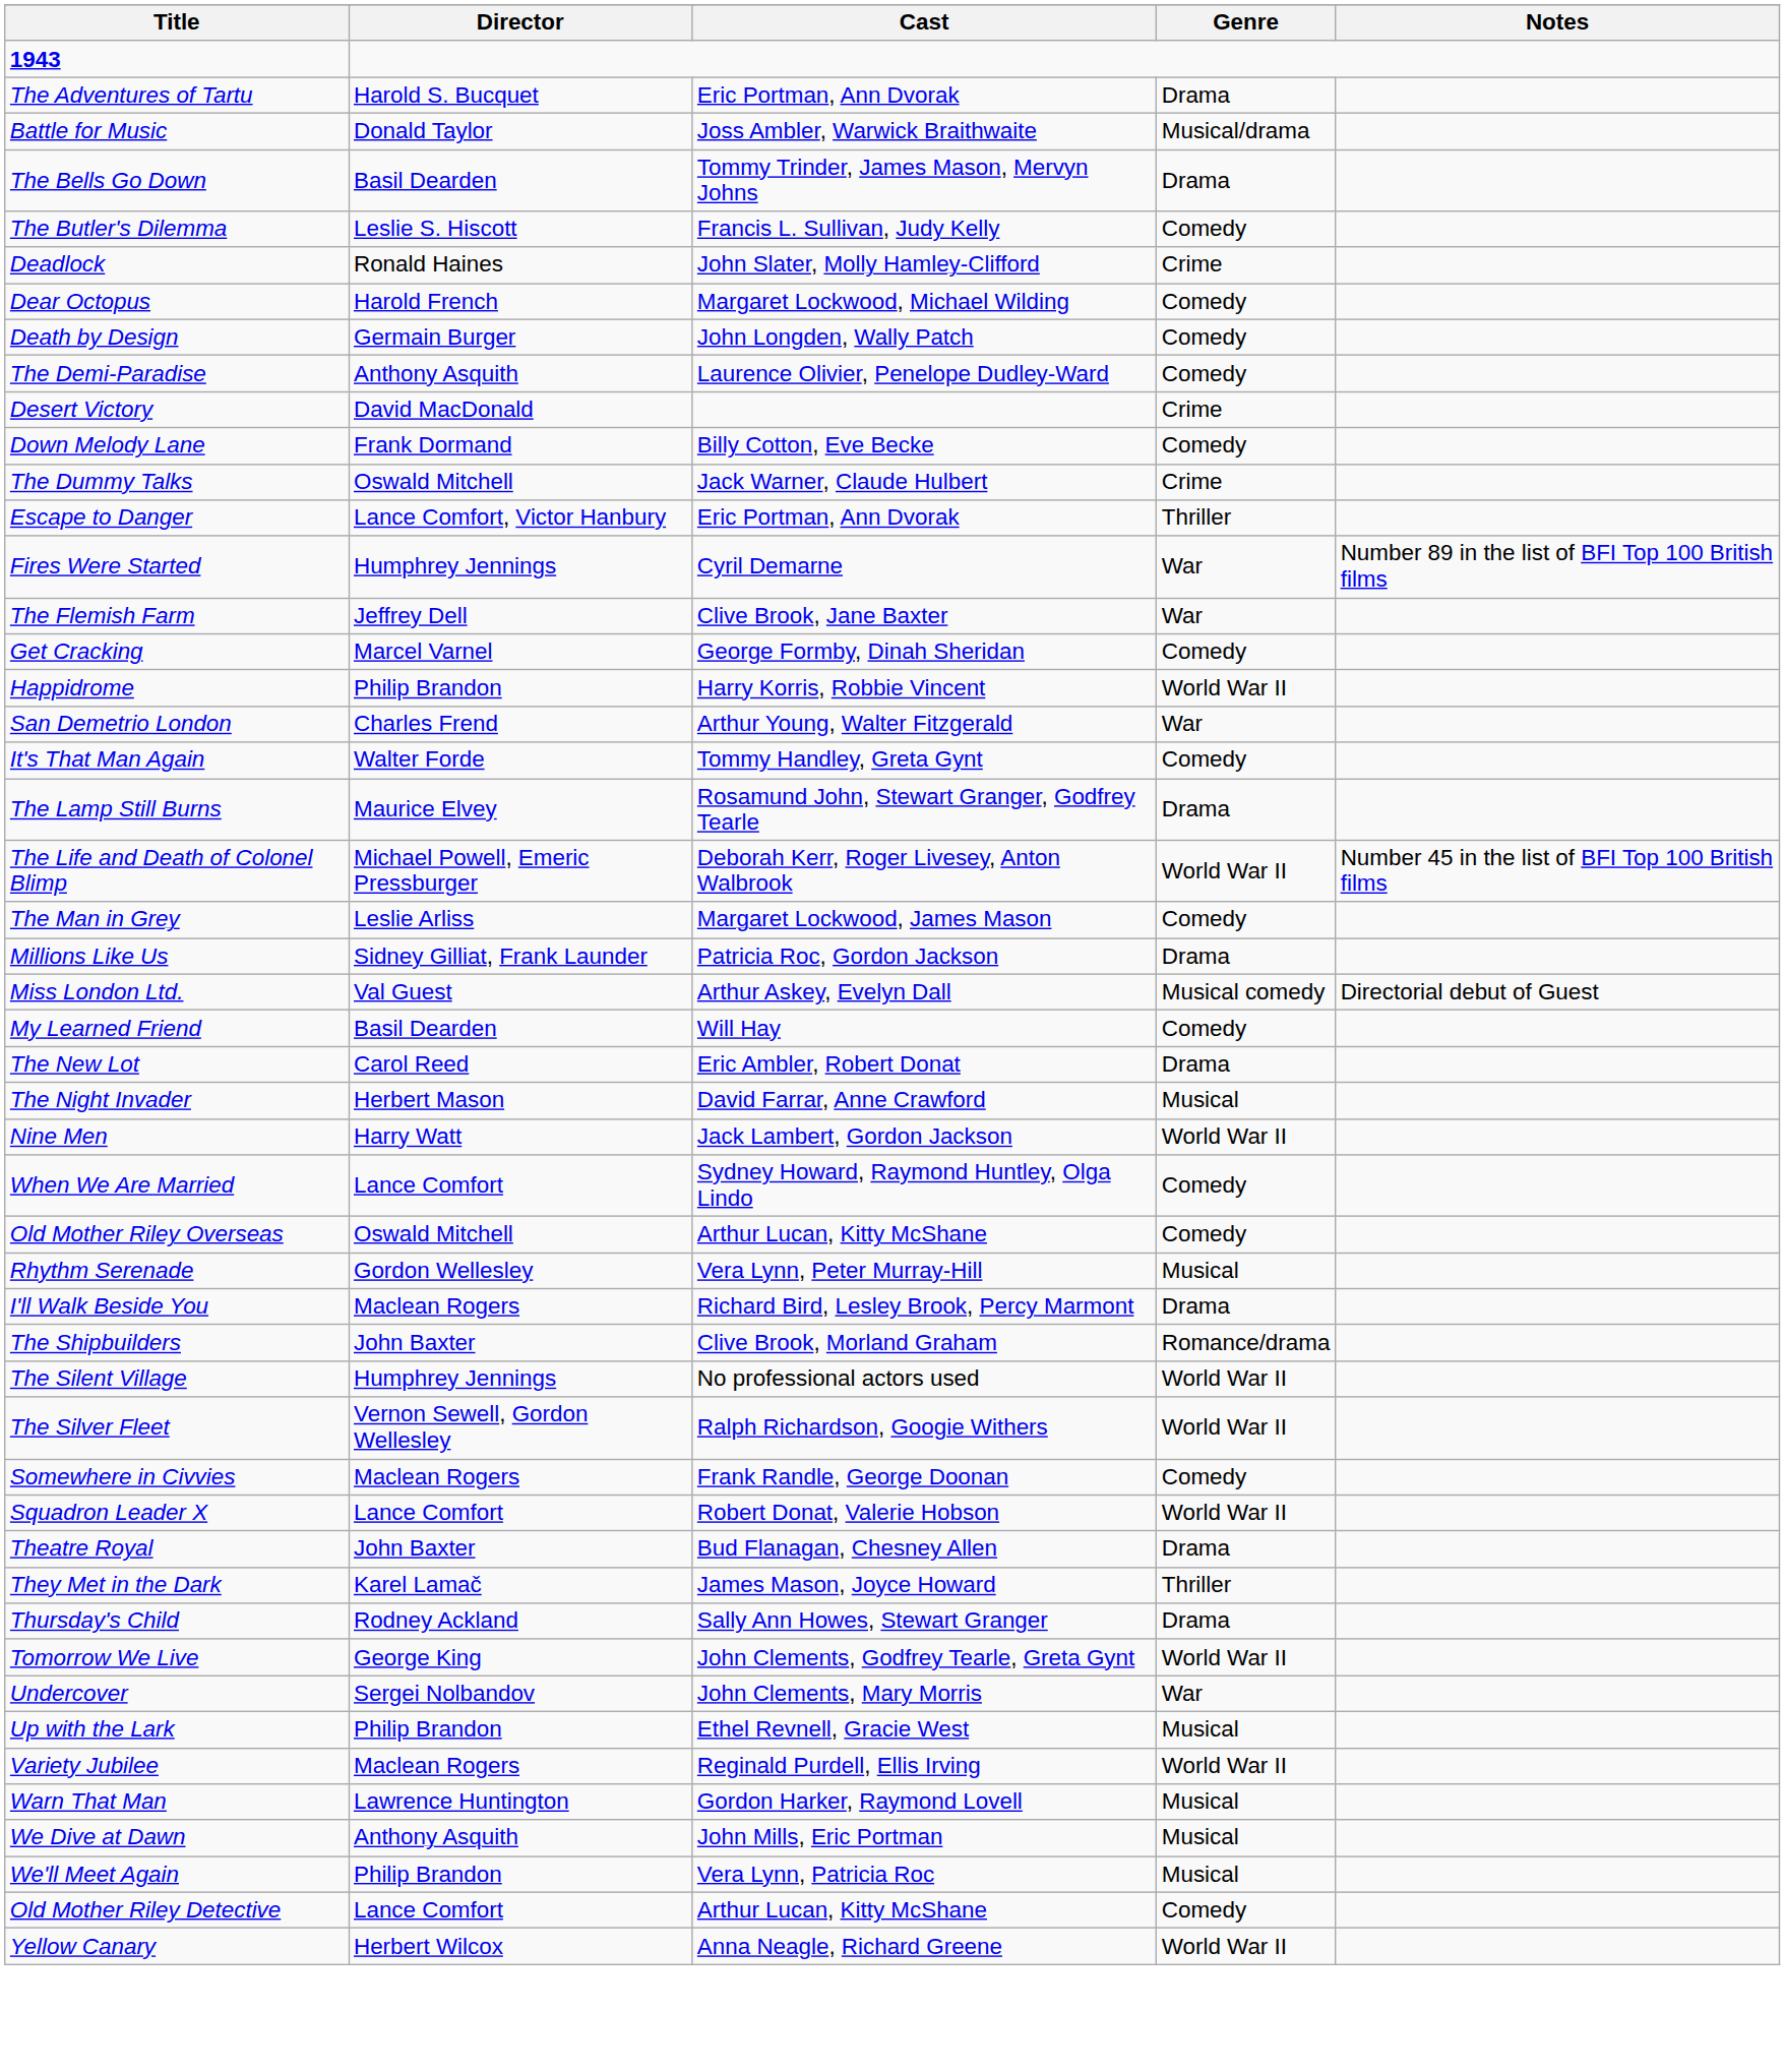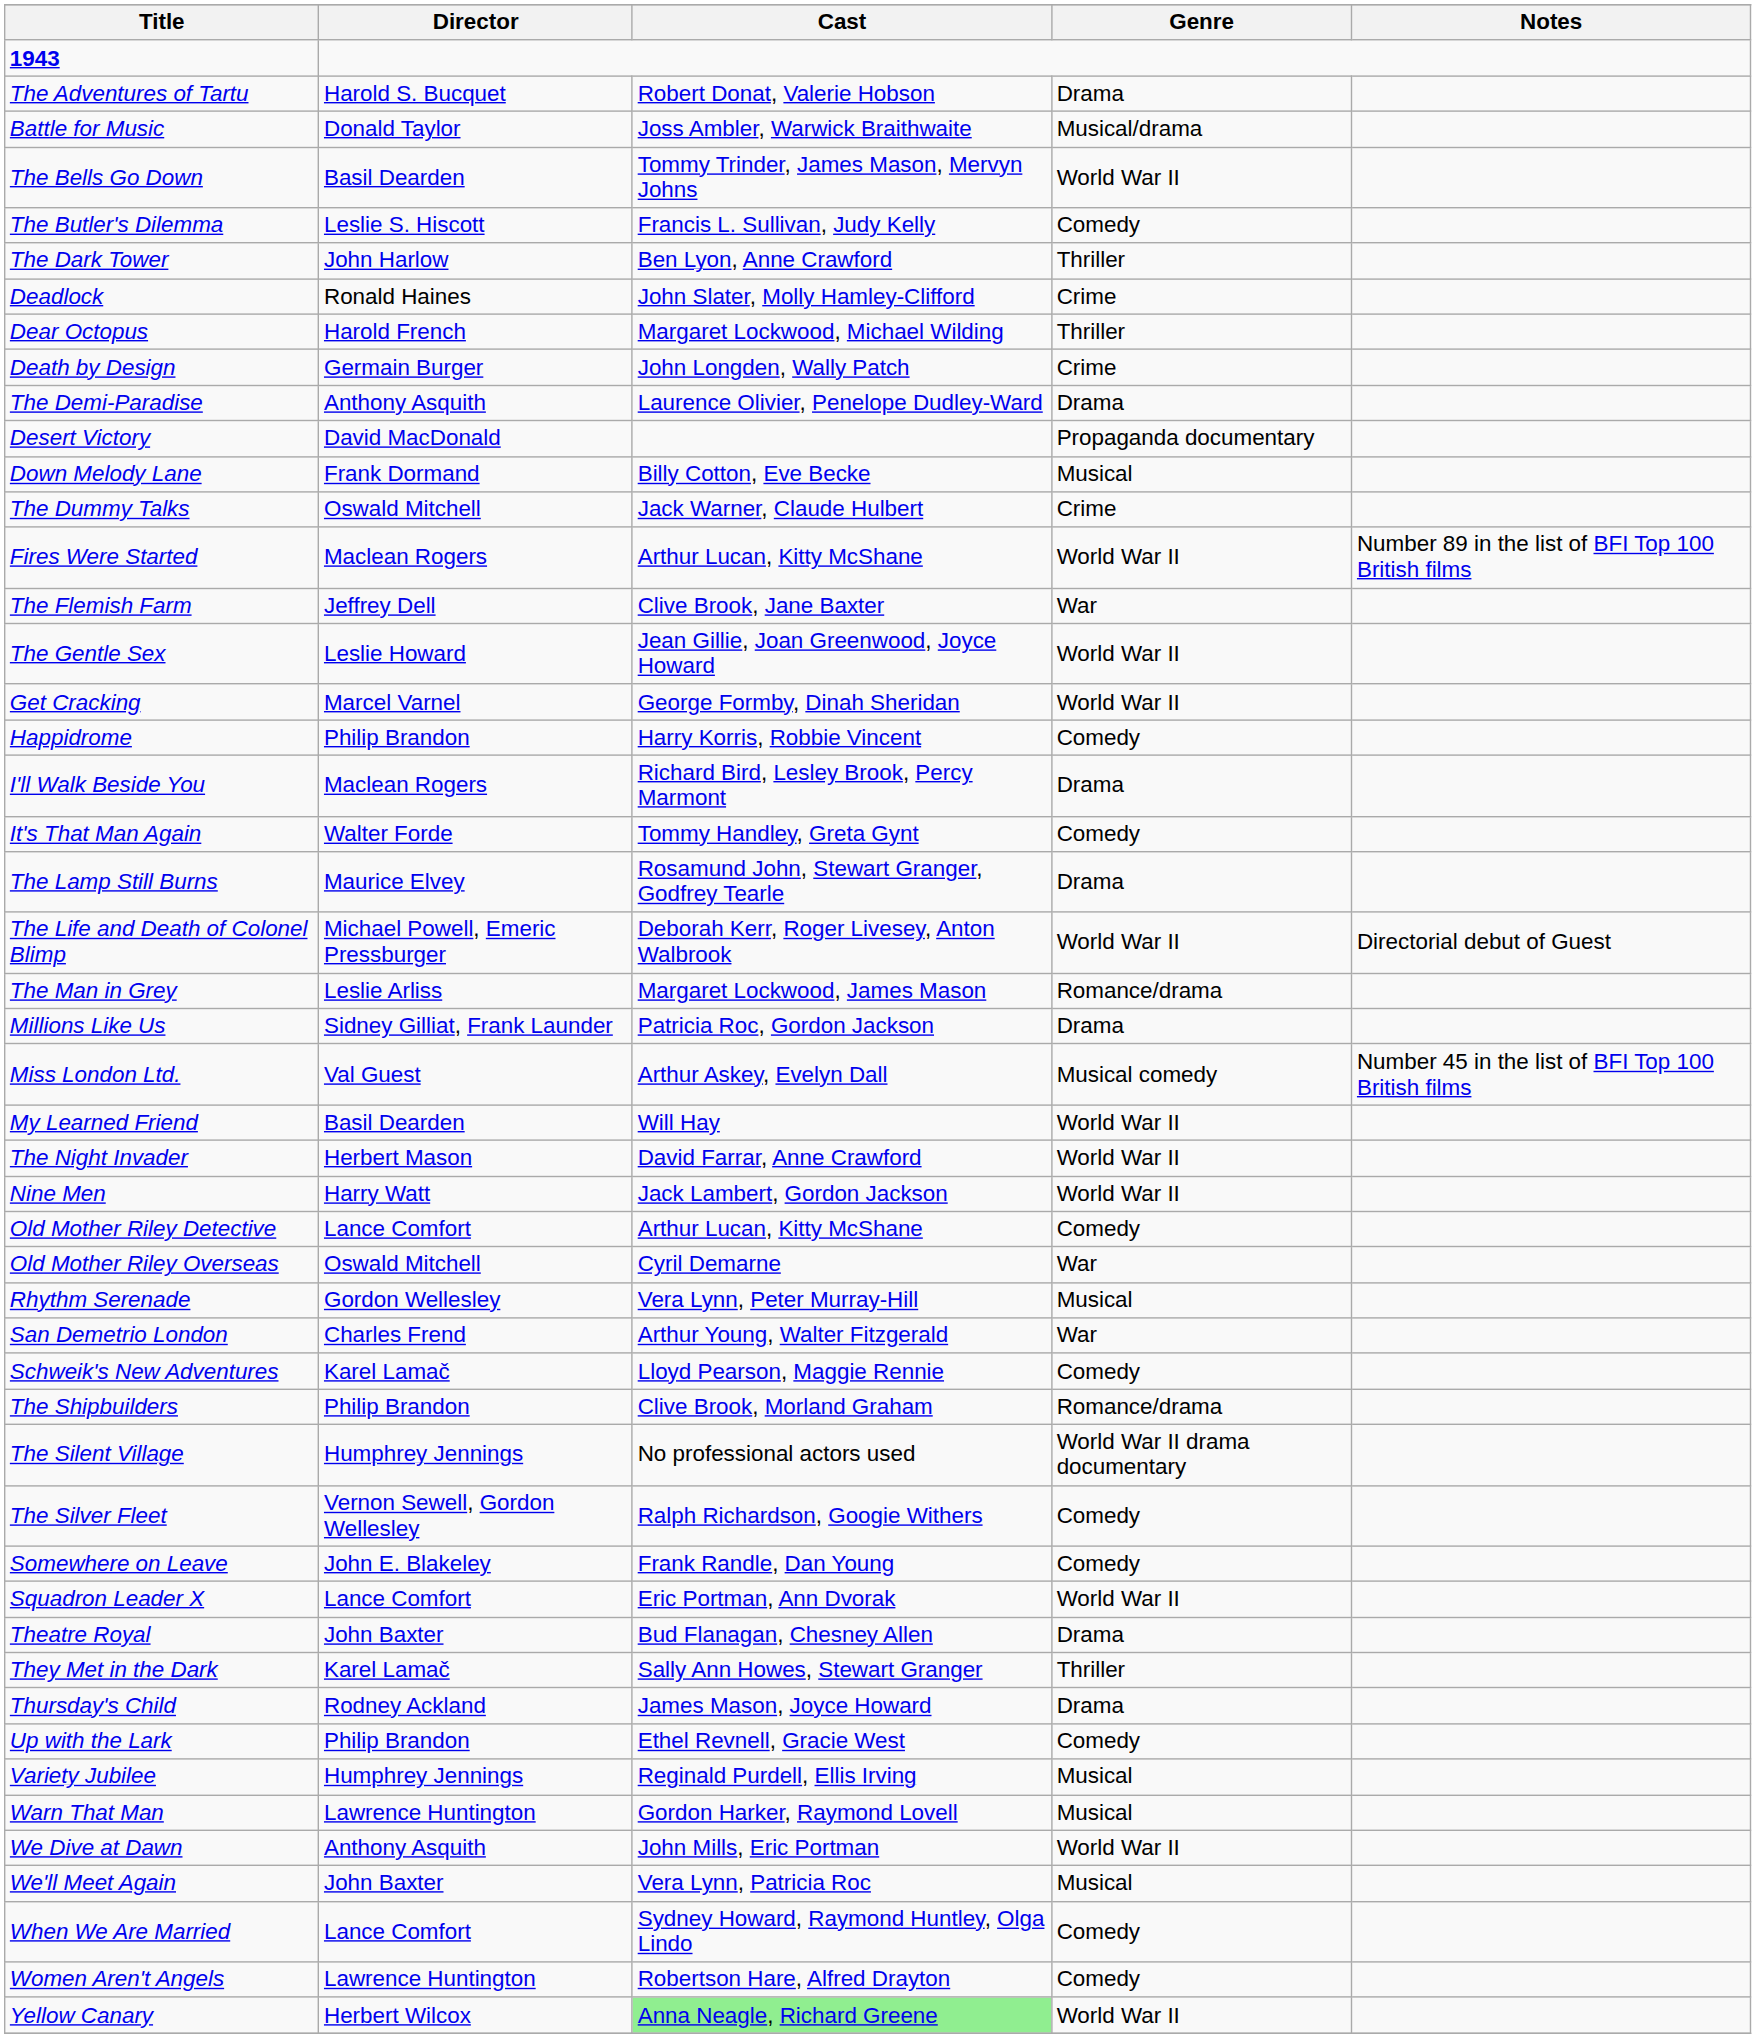The Adventures of Tartu | Cast: Eric Portman, Ann Dvorak -> Robert Donat, Valerie Hobson
The Bells Go Down | Genre: Drama -> World War II
+ row: The Dark Tower | John Harlow | Ben Lyon, Anne Crawford | Thriller
Dear Octopus | Genre: Comedy -> Thriller
Death by Design | Genre: Comedy -> Crime
The Demi-Paradise | Genre: Comedy -> Drama
Desert Victory | Genre: Crime -> Propaganda documentary
Down Melody Lane | Genre: Comedy -> Musical
- row: Escape to Danger | Lance Comfort, Victor Hanbury | Eric Portman, Ann Dvorak | Thriller
Fires Were Started | Director: Humphrey Jennings -> Maclean Rogers
Fires Were Started | Cast: Cyril Demarne -> Arthur Lucan, Kitty McShane
Fires Were Started | Genre: War -> World War II
+ row: The Gentle Sex | Leslie Howard | Jean Gillie, Joan Greenwood, Joyce Howard | World War II
Get Cracking | Genre: Comedy -> World War II
Happidrome | Genre: World War II -> Comedy
rows swapped: I'll Walk Beside You <-> San Demetrio London
The Life and Death of Colonel Blimp | Notes: Number 45 in the list of BFI Top 100 British films -> Directorial debut of Guest
The Man in Grey | Genre: Comedy -> Romance/drama
Miss London Ltd. | Notes: Directorial debut of Guest -> Number 45 in the list of BFI Top 100 British films
My Learned Friend | Genre: Comedy -> World War II
- row: The New Lot | Carol Reed | Eric Ambler, Robert Donat | Drama
The Night Invader | Genre: Musical -> World War II
rows swapped: Old Mother Riley Detective <-> When We Are Married
Old Mother Riley Overseas | Cast: Arthur Lucan, Kitty McShane -> Cyril Demarne
Old Mother Riley Overseas | Genre: Comedy -> War
+ row: Schweik's New Adventures | Karel Lamač | Lloyd Pearson, Maggie Rennie | Comedy
The Shipbuilders | Director: John Baxter -> Philip Brandon
The Silent Village | Genre: World War II -> World War II drama documentary
The Silver Fleet | Genre: World War II -> Comedy
- row: Somewhere in Civvies | Maclean Rogers | Frank Randle, George Doonan | Comedy
+ row: Somewhere on Leave | John E. Blakeley | Frank Randle, Dan Young | Comedy
Squadron Leader X | Cast: Robert Donat, Valerie Hobson -> Eric Portman, Ann Dvorak
They Met in the Dark | Cast: James Mason, Joyce Howard -> Sally Ann Howes, Stewart Granger
Thursday's Child | Cast: Sally Ann Howes, Stewart Granger -> James Mason, Joyce Howard
- row: Tomorrow We Live | George King | John Clements, Godfrey Tearle, Greta Gynt | World War II
- row: Undercover | Sergei Nolbandov | John Clements, Mary Morris | War
Up with the Lark | Genre: Musical -> Comedy
Variety Jubilee | Director: Maclean Rogers -> Humphrey Jennings
Variety Jubilee | Genre: World War II -> Musical
We Dive at Dawn | Genre: Musical -> World War II
We'll Meet Again | Director: Philip Brandon -> John Baxter
+ row: Women Aren't Angels | Lawrence Huntington | Robertson Hare, Alfred Drayton | Comedy
Yellow Canary | Cast: no background -> lightgreen background
